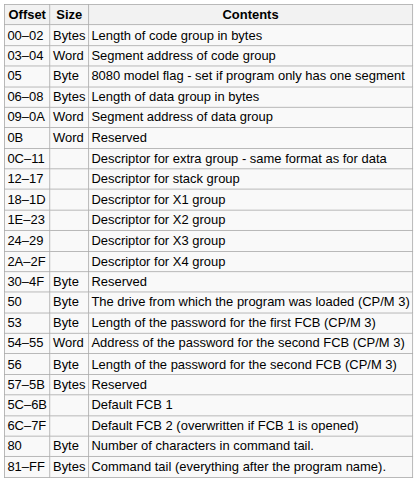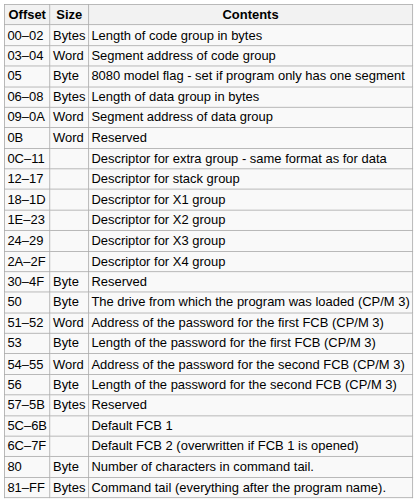+ row: 51–52 | Word | Address of the password for the first FCB (CP/M 3)
